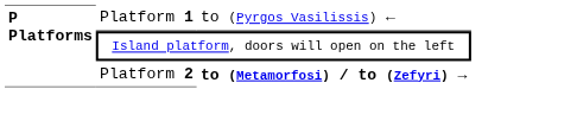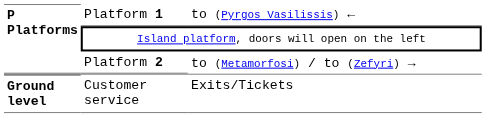Platform 2 | column 3: bold -> normal
+ row: Ground level | Customer service | Exits/Tickets
